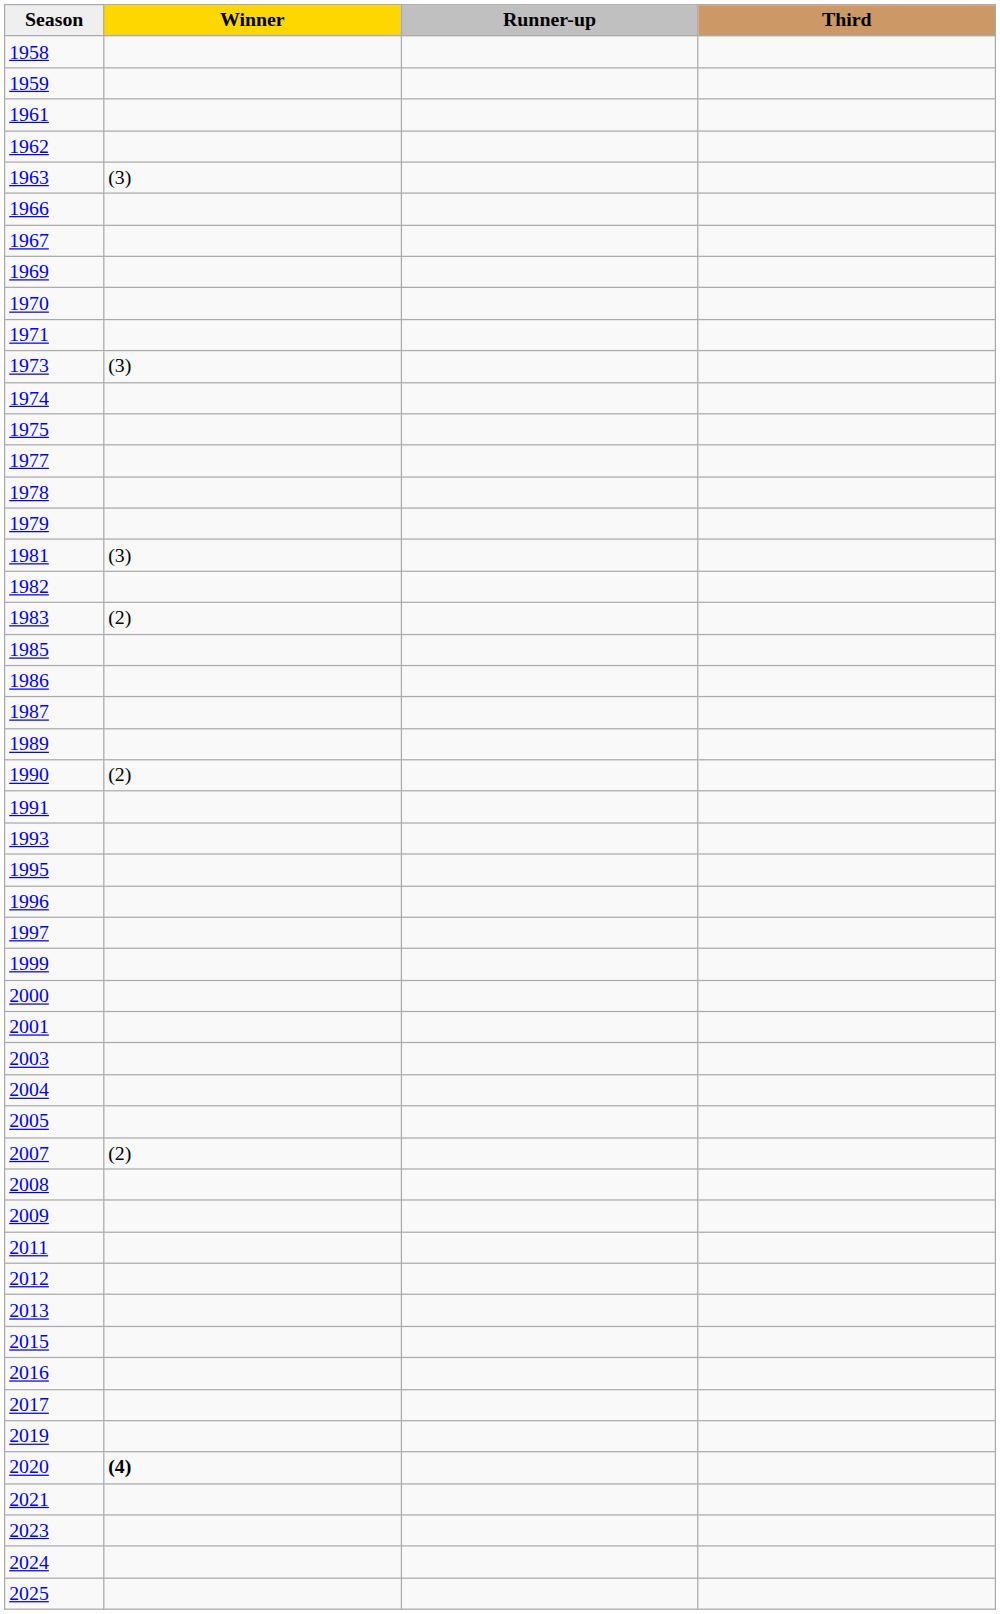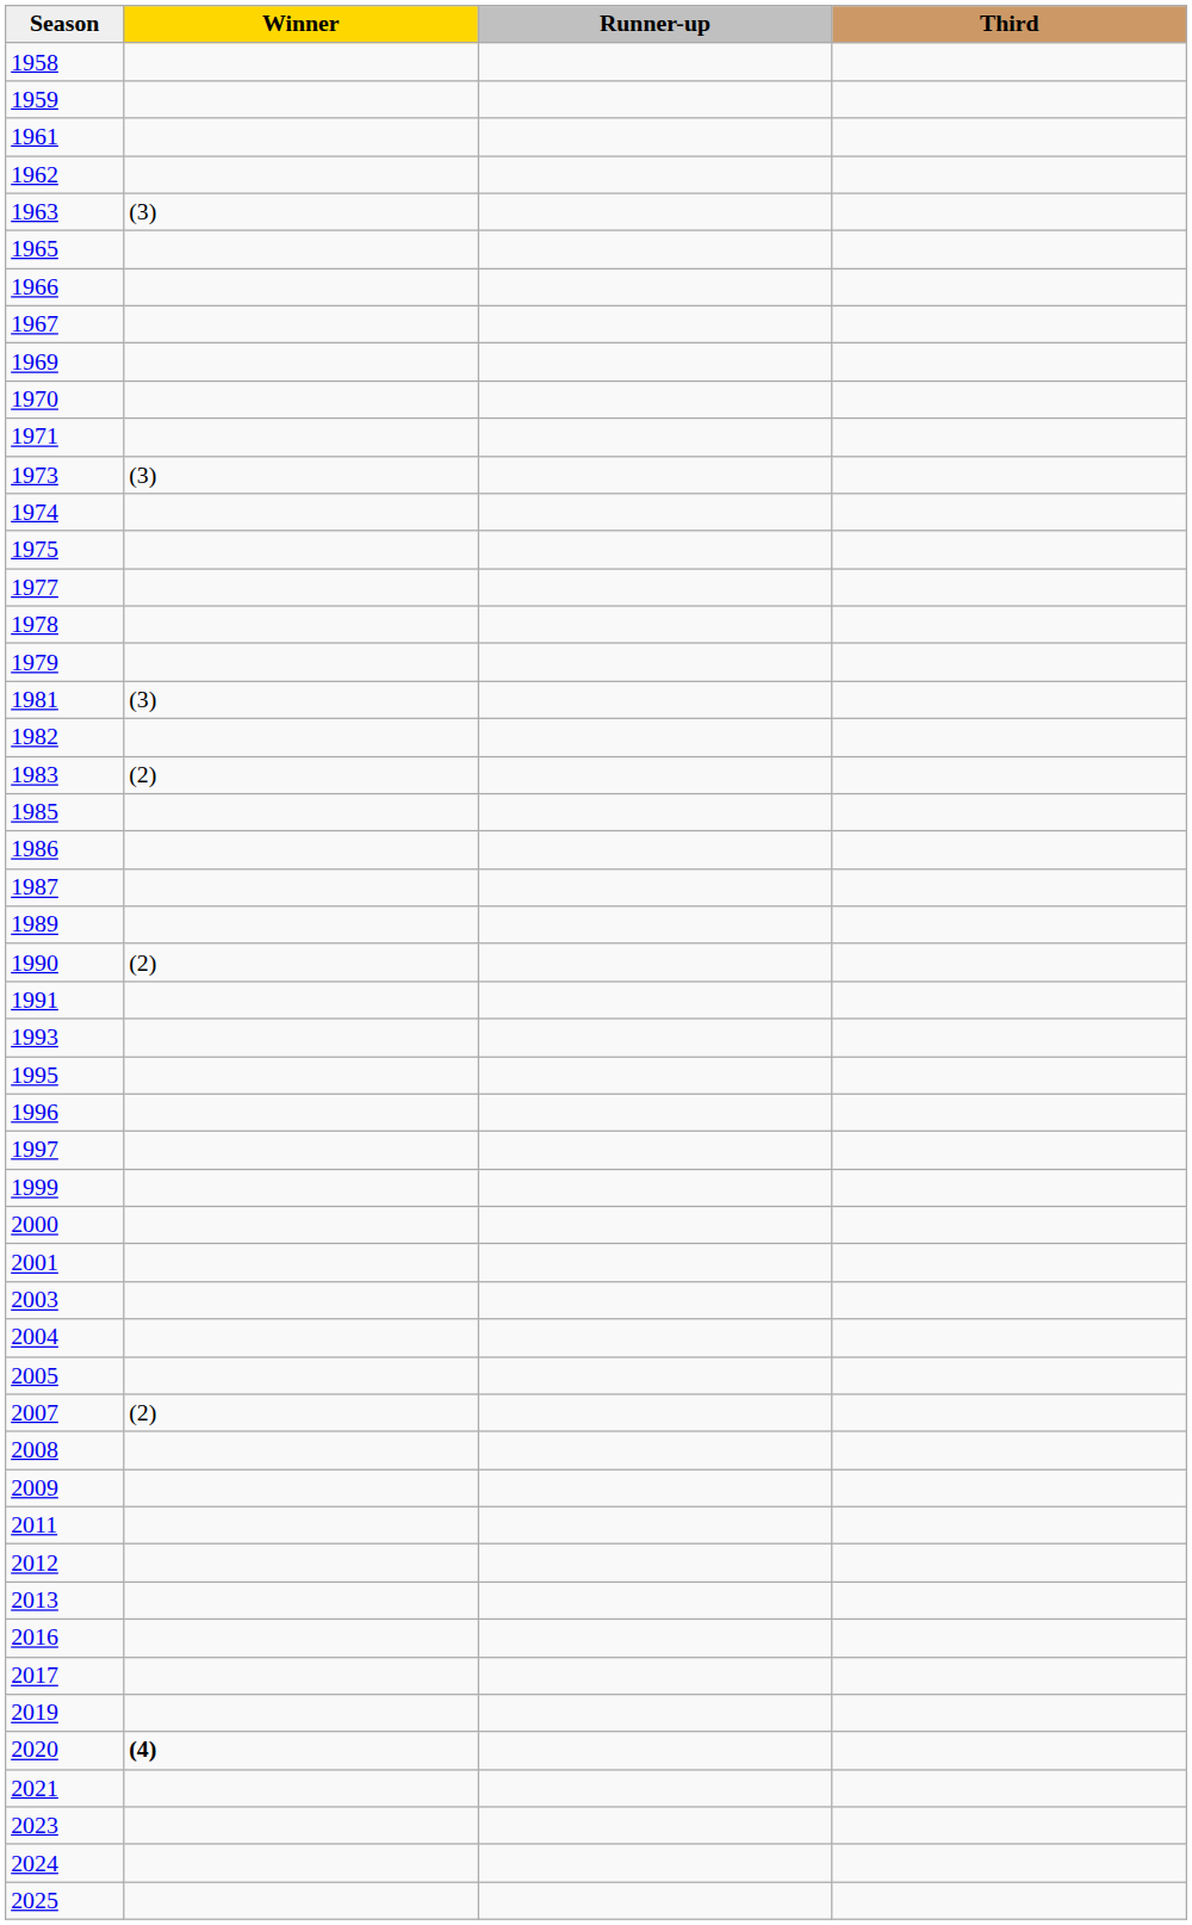+ row: 1965
- row: 2015
